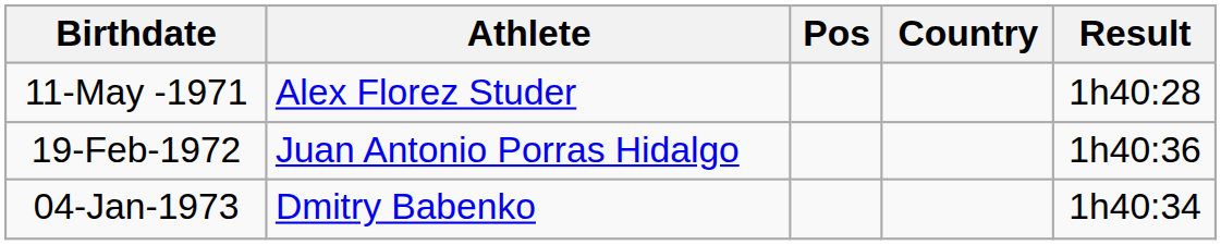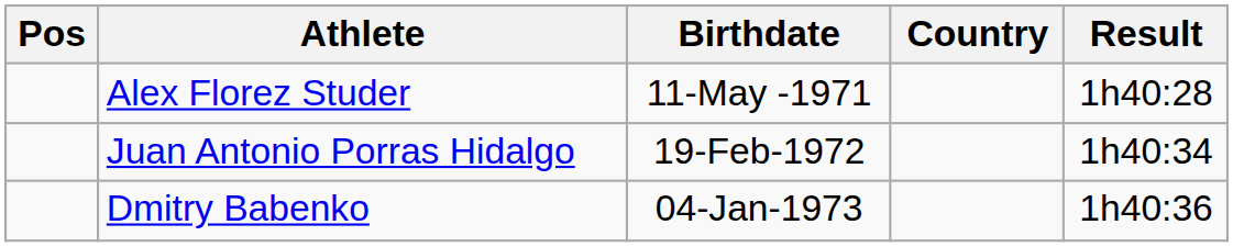columns swapped: Pos <-> Birthdate
Juan Antonio Porras Hidalgo | Result: 1h40:36 -> 1h40:34
Dmitry Babenko | Result: 1h40:34 -> 1h40:36
